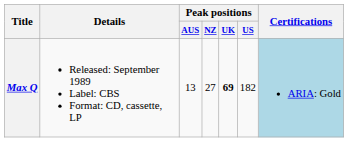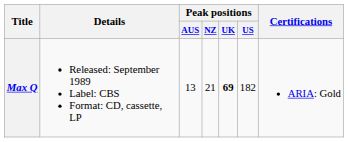Max Q | Peak positions / NZ: 27 -> 21
Max Q | Certifications: lightblue background -> no background
